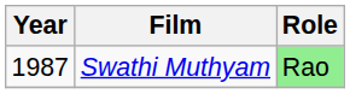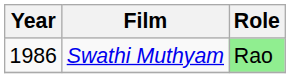Swathi Muthyam | Year: 1987 -> 1986
